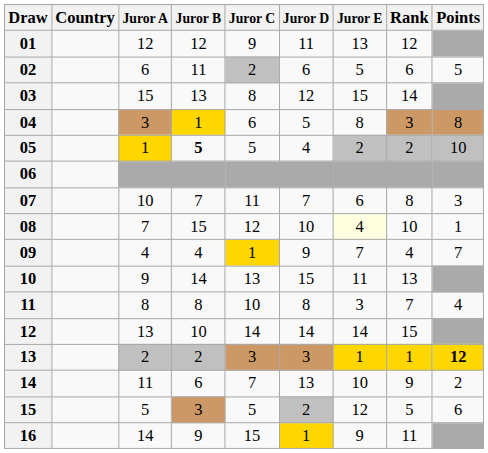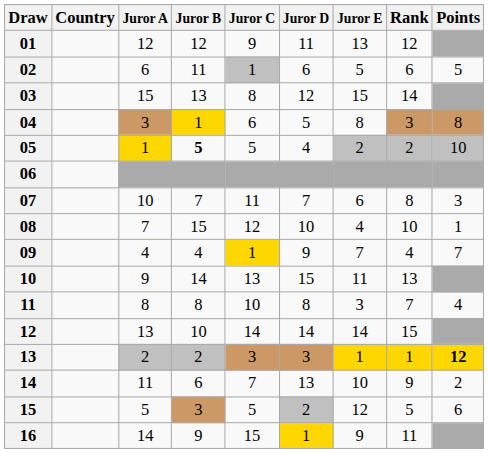02 | Juror C: 2 -> 1
08 | Juror E: lightyellow background -> no background
